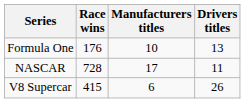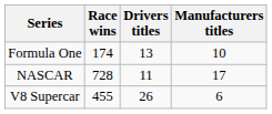columns swapped: Manufacturers titles <-> Drivers titles
Formula One | Race wins: 176 -> 174
V8 Supercar | Race wins: 415 -> 455
